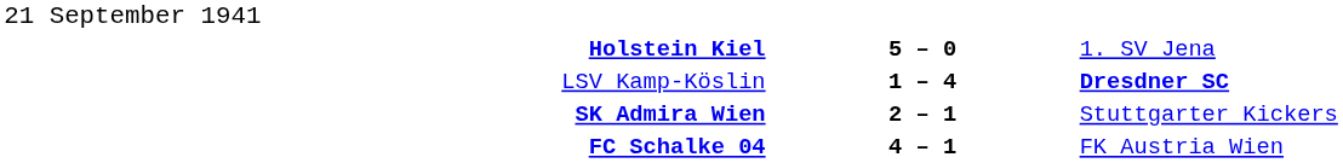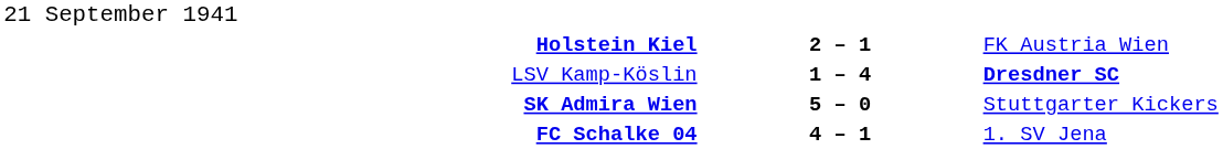Holstein Kiel | column 2: 5 – 0 -> 2 – 1
Holstein Kiel | column 3: 1. SV Jena -> FK Austria Wien
SK Admira Wien | column 2: 2 – 1 -> 5 – 0
FC Schalke 04 | column 3: FK Austria Wien -> 1. SV Jena
